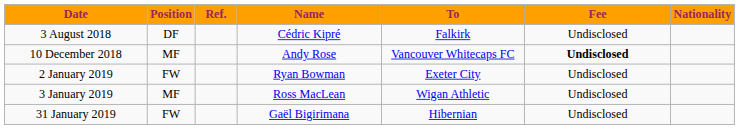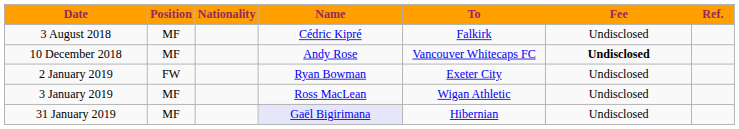columns swapped: Nationality <-> Ref.
3 August 2018 | Position: DF -> MF
31 January 2019 | Position: FW -> MF
31 January 2019 | Name: no background -> lavender background
